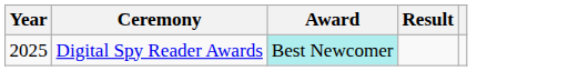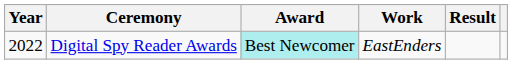+ column: Work | EastEnders
Digital Spy Reader Awards | Year: 2025 -> 2022
